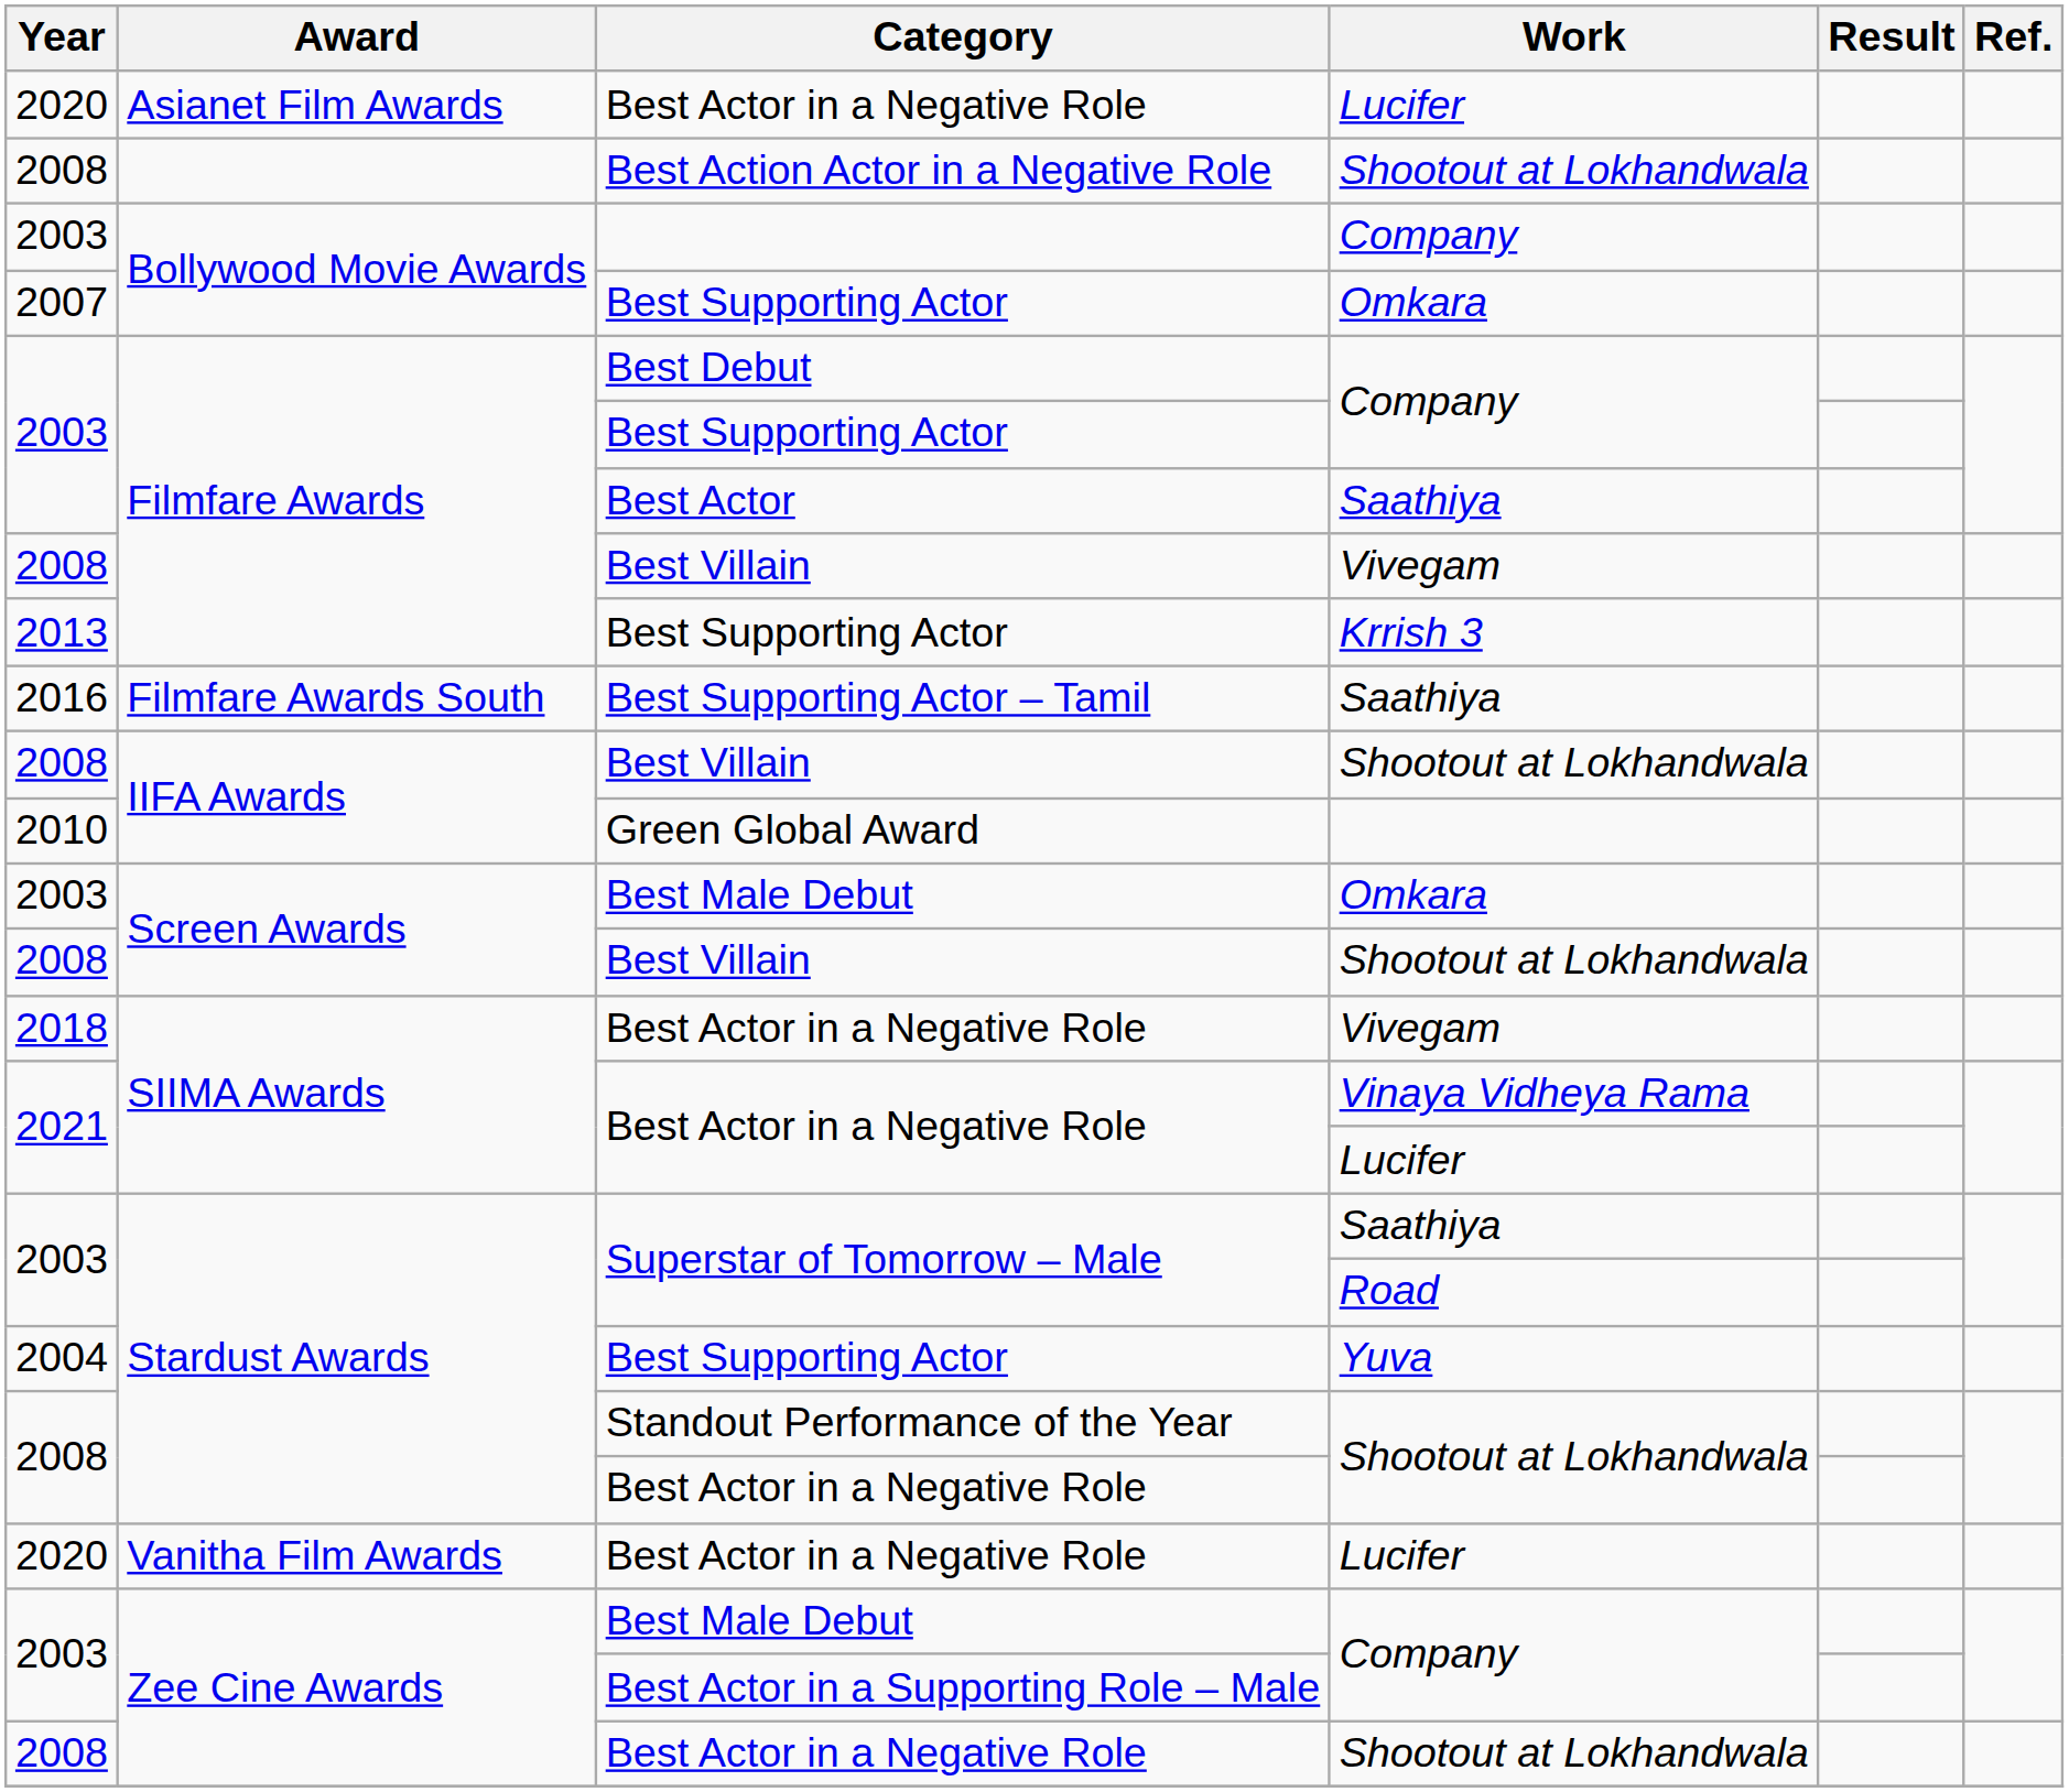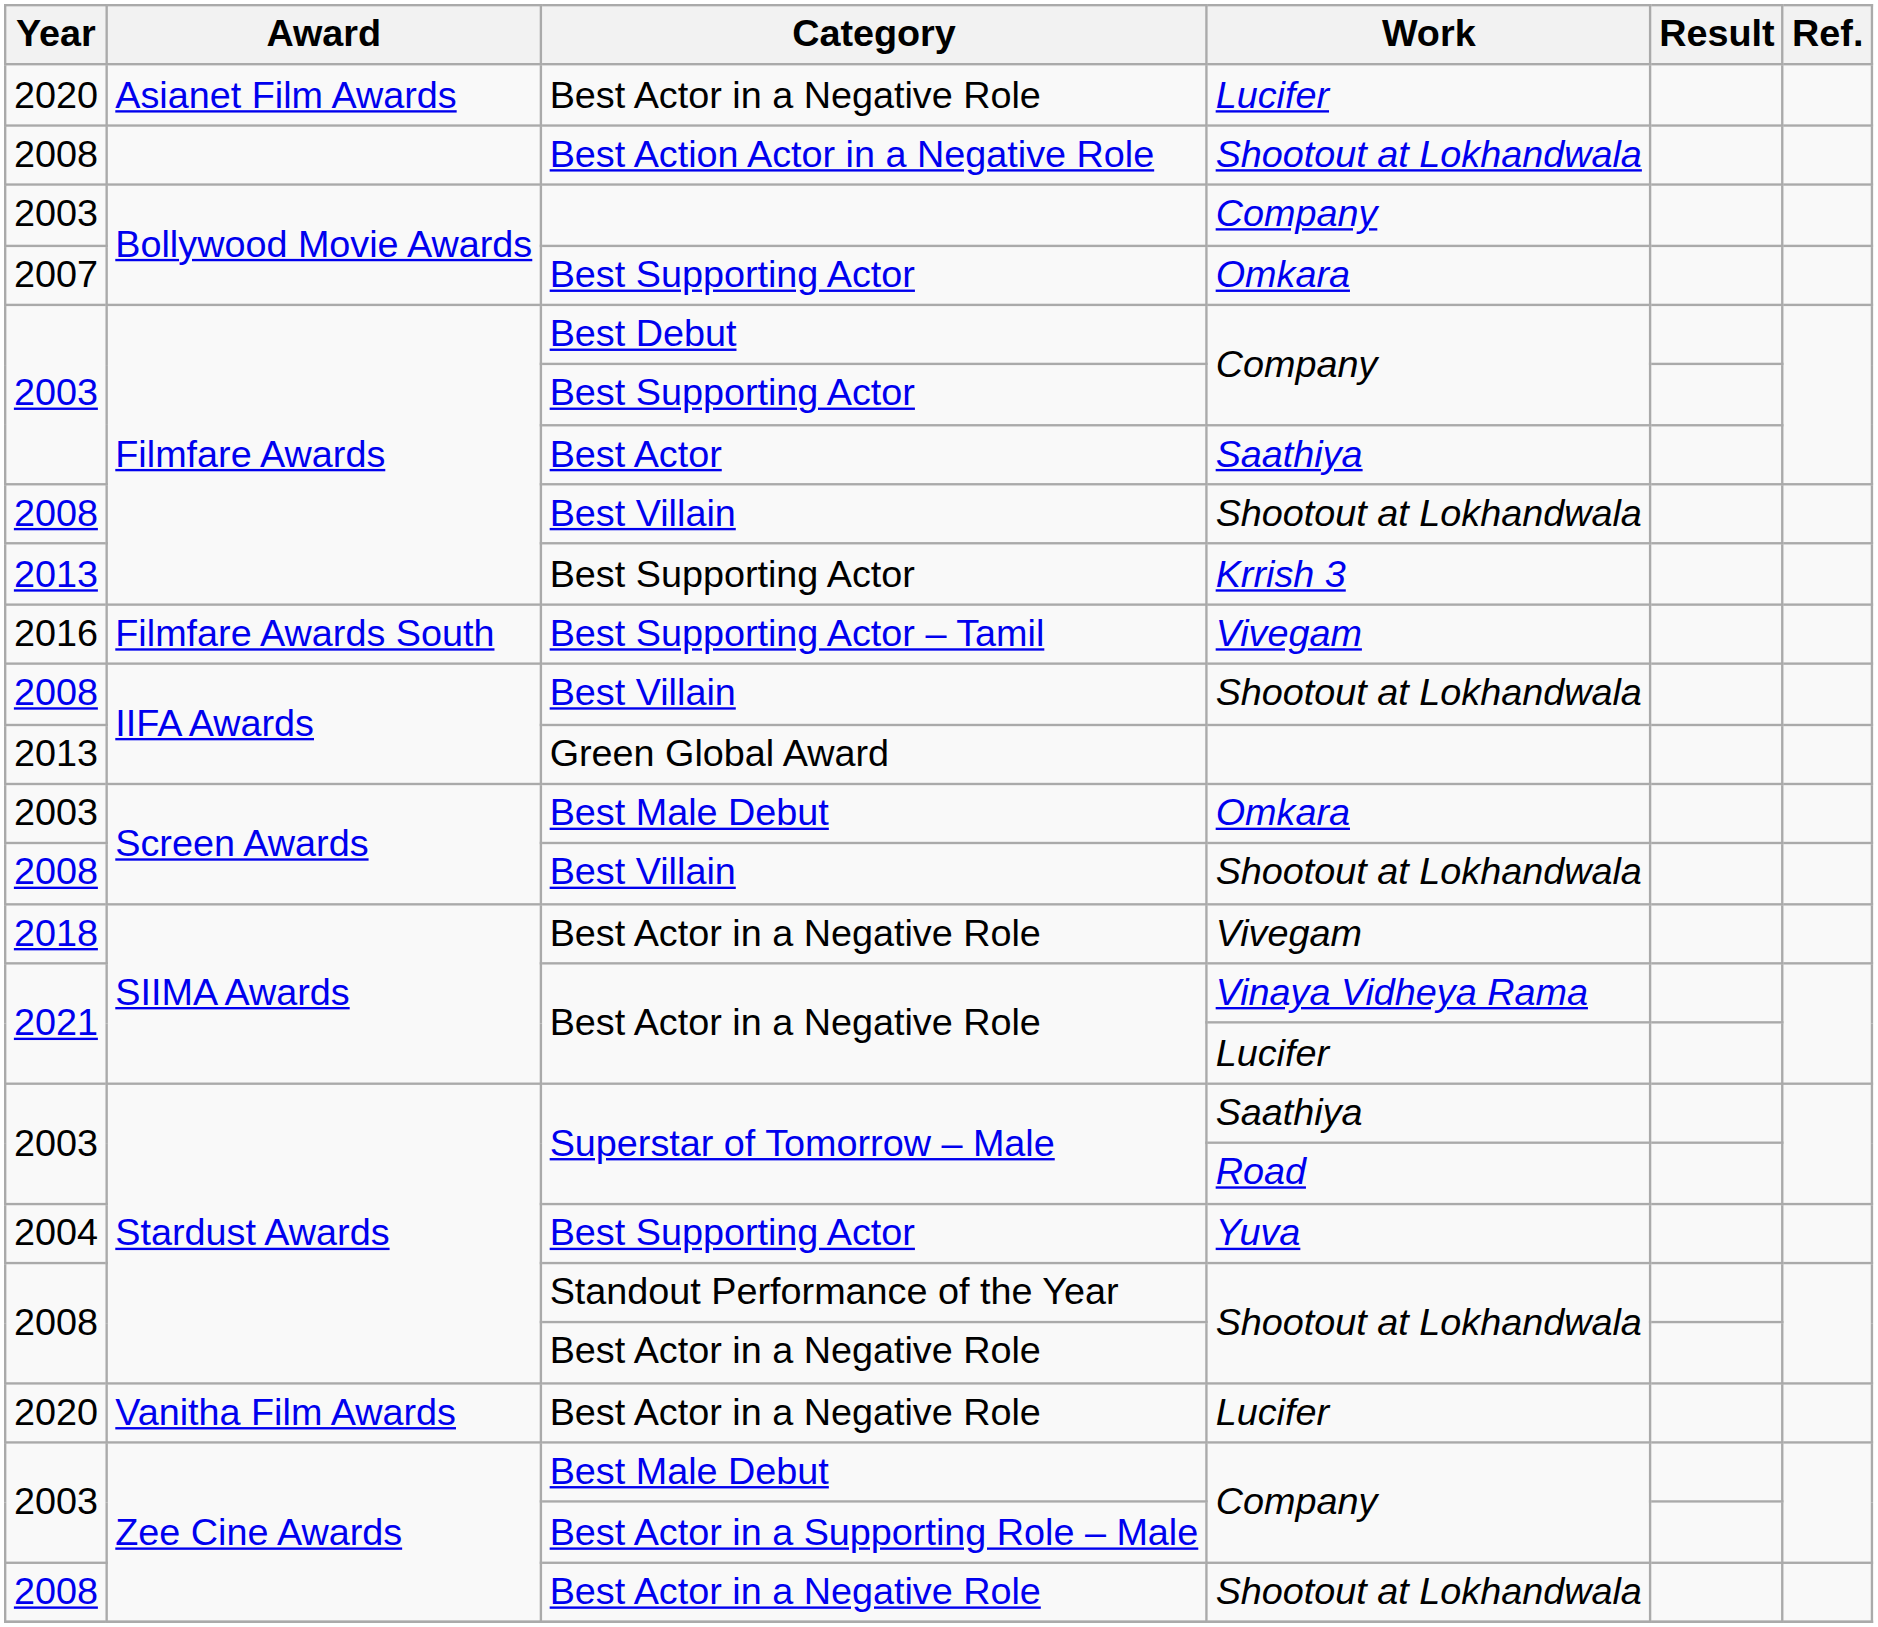Filmfare Awards / Best Villain | Work: Vivegam -> Shootout at Lokhandwala
Best Supporting Actor – Tamil | Work: Saathiya -> Vivegam
Green Global Award | Year: 2010 -> 2013
